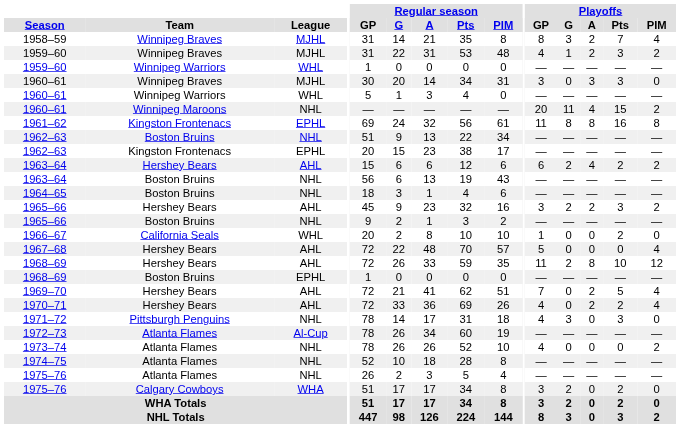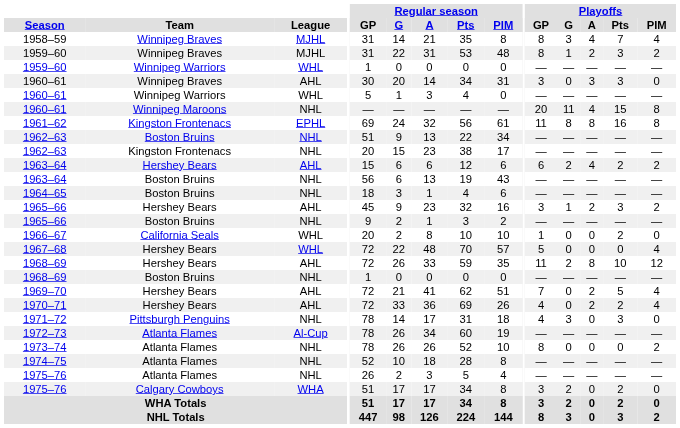1958–59 | Playoffs / A: 2 -> 4
1959–60 / Winnipeg Braves | Playoffs / GP: 4 -> 8
1960–61 / Winnipeg Braves | League: MJHL -> AHL
1960–61 / Winnipeg Maroons | Playoffs / PIM: 2 -> 8
1962–63 / Kingston Frontenacs | League: EPHL -> NHL
1965–66 / Hershey Bears | Playoffs / G: 2 -> 1
1967–68 | League: AHL -> WHL
1968–69 / Boston Bruins | League: EPHL -> NHL
1973–74 | Playoffs / GP: 4 -> 8
